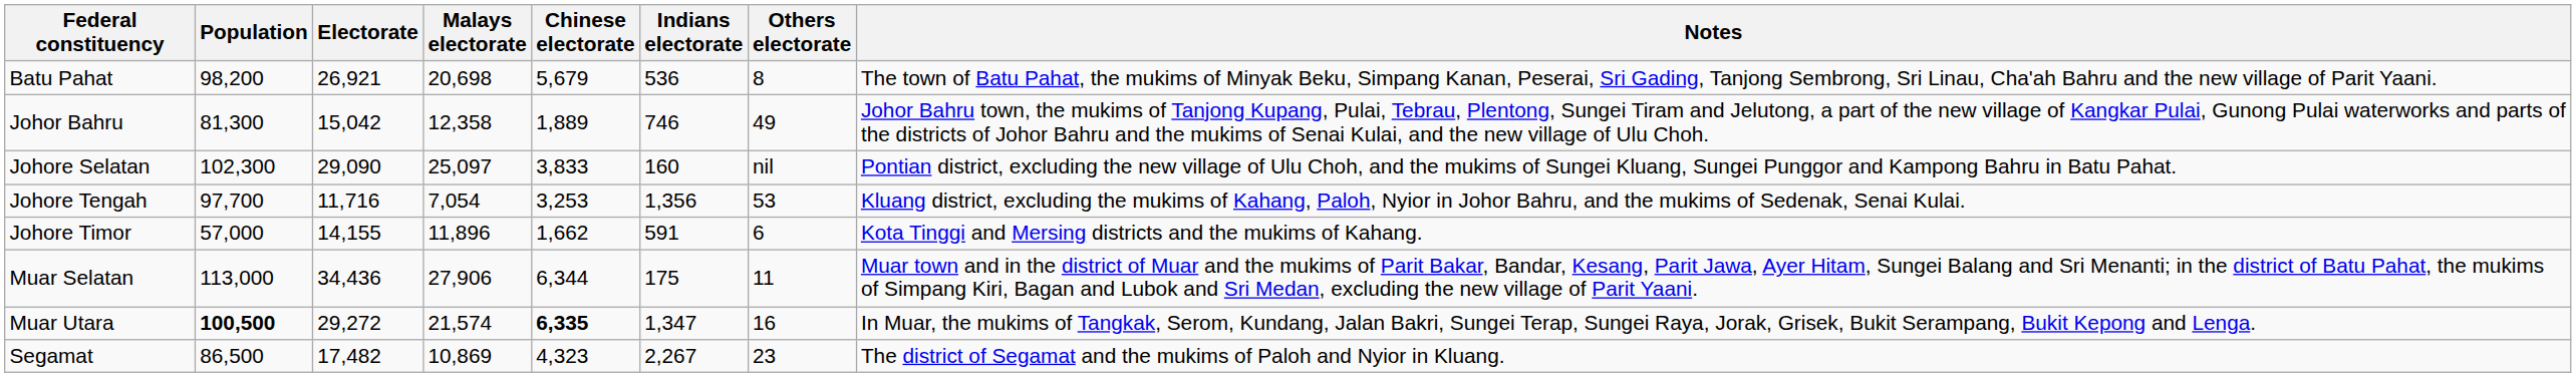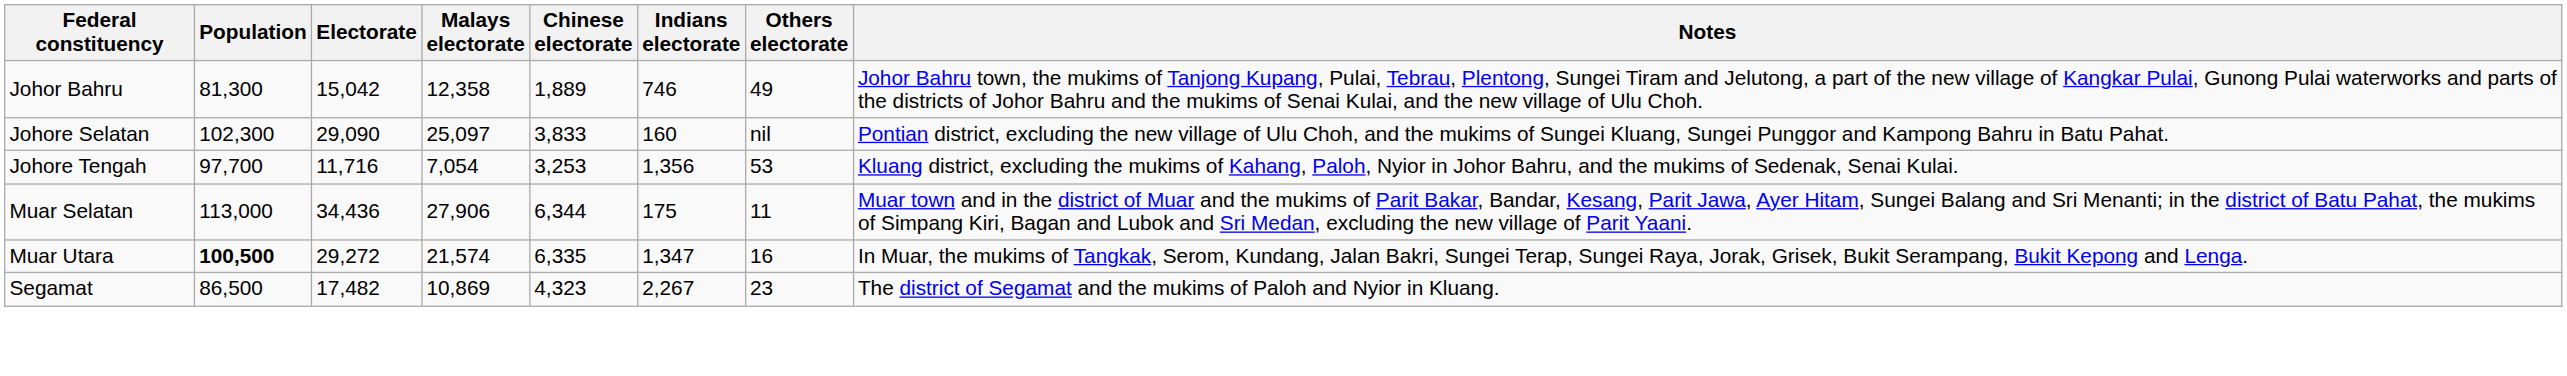- row: Batu Pahat | 98,200 | 26,921 | 20,698 | 5,679 | 536 | 8 | The town of Batu Pahat, the mukims of Minyak Beku, Simpang Kanan, Peserai, Sri Gading, Tanjong Sembrong, Sri Linau, Cha'ah Bahru and the new village of Parit Yaani.
- row: Johore Timor | 57,000 | 14,155 | 11,896 | 1,662 | 591 | 6 | Kota Tinggi and Mersing districts and the mukims of Kahang.
Muar Utara | Chinese electorate: bold -> normal
